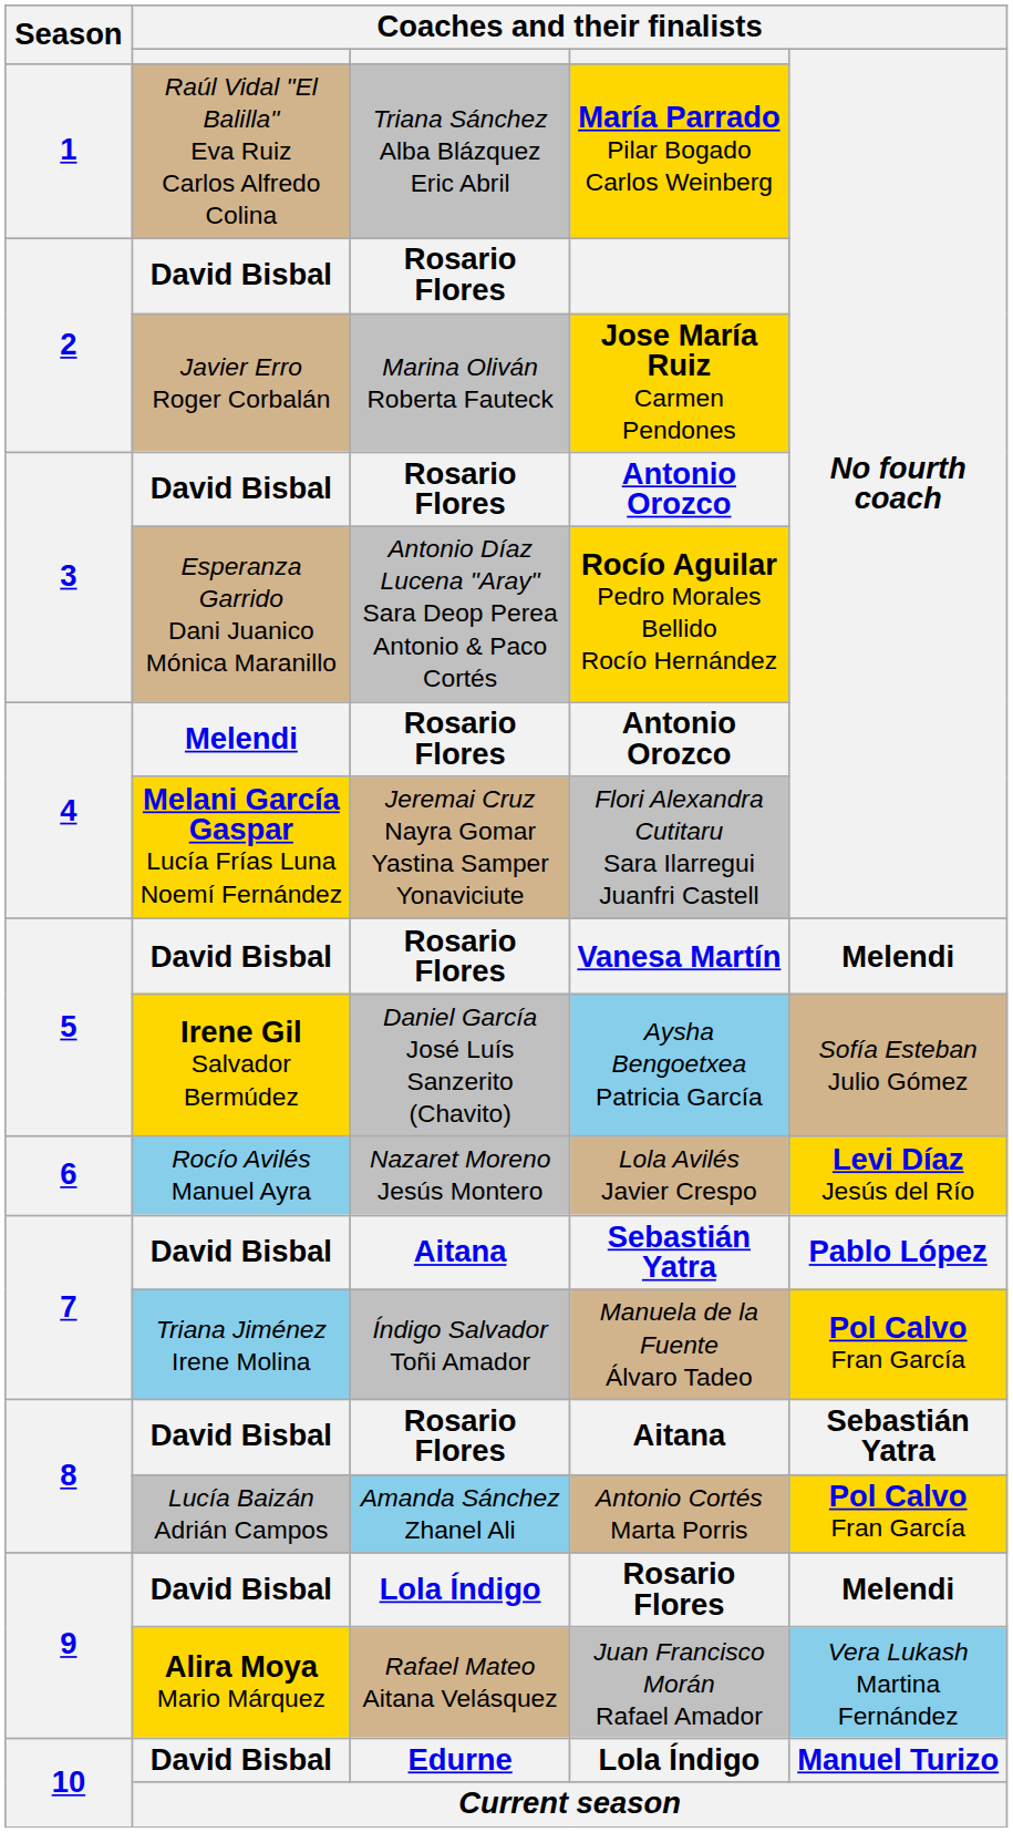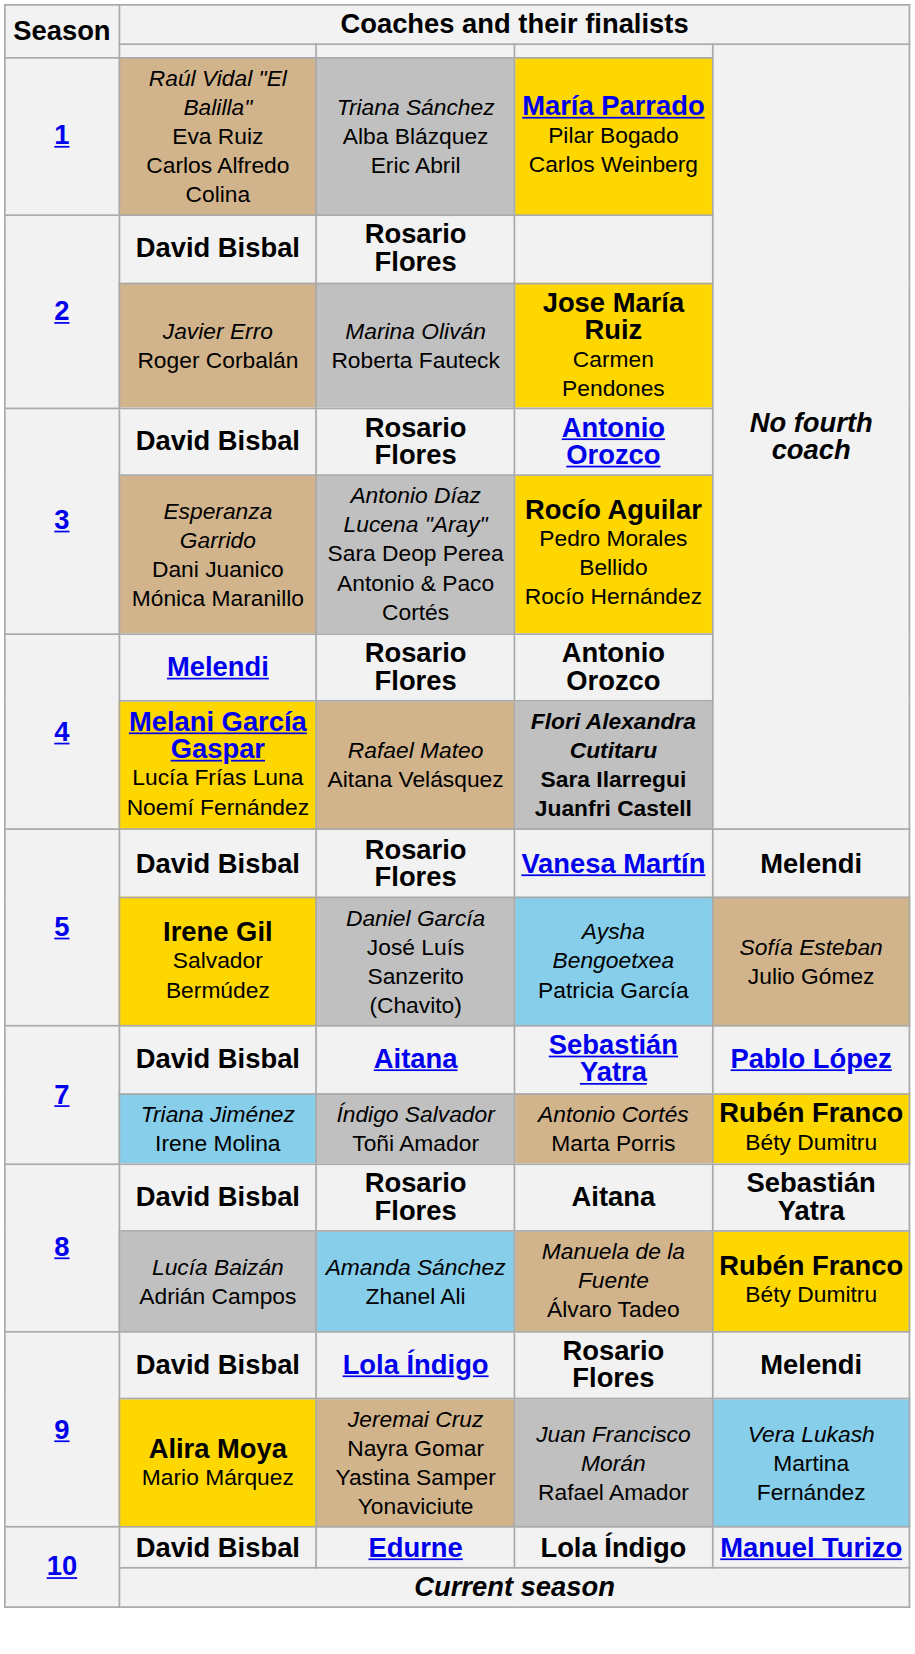4 / Melani García Gaspar Lucía Frías Luna Noemí Fernández | column 3: Jeremai Cruz Nayra Gomar Yastina Samper Yonaviciute -> Rafael Mateo Aitana Velásquez
4 / Melani García Gaspar Lucía Frías Luna Noemí Fernández | column 4: normal -> bold
- row: 6 | Rocío Avilés Manuel Ayra | Nazaret Moreno Jesús Montero | Lola Avilés Javier Crespo | Levi Díaz Jesús del Río
7 / Triana Jiménez Irene Molina | column 4: Manuela de la Fuente Álvaro Tadeo -> Antonio Cortés Marta Porris
7 / Triana Jiménez Irene Molina | Coaches and their finalists / No fourth coach: Pol Calvo Fran García -> Rubén Franco Béty Dumitru
8 / Lucía Baizán Adrián Campos | column 4: Antonio Cortés Marta Porris -> Manuela de la Fuente Álvaro Tadeo
8 / Lucía Baizán Adrián Campos | Coaches and their finalists / No fourth coach: Pol Calvo Fran García -> Rubén Franco Béty Dumitru
9 / Alira Moya Mario Márquez | column 3: Rafael Mateo Aitana Velásquez -> Jeremai Cruz Nayra Gomar Yastina Samper Yonaviciute
